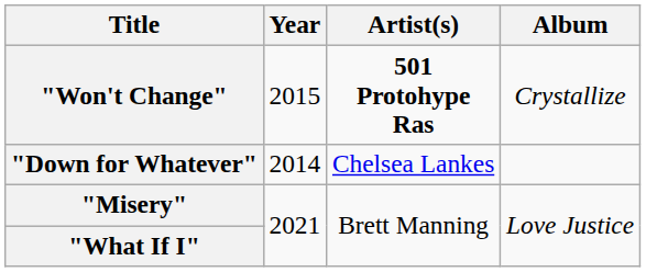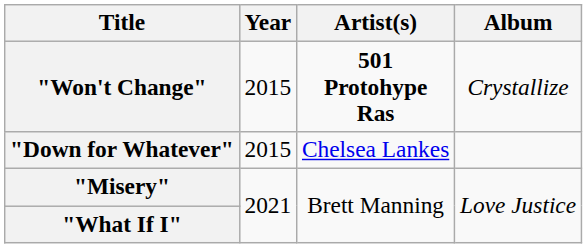"Down for Whatever" | Year: 2014 -> 2015
